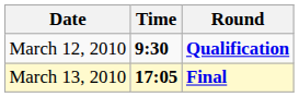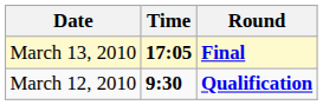rows swapped: March 12, 2010 <-> March 13, 2010
